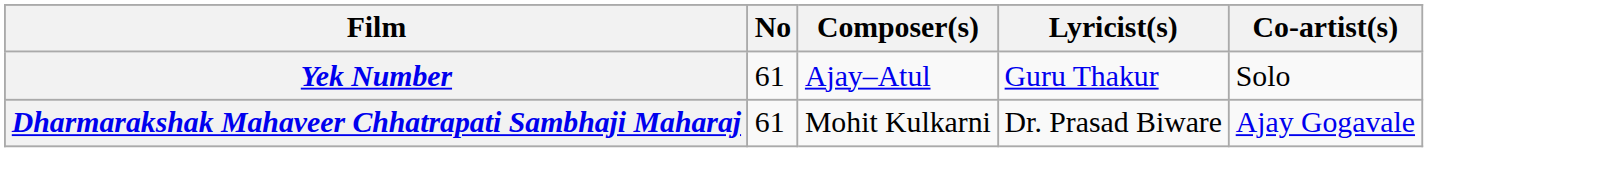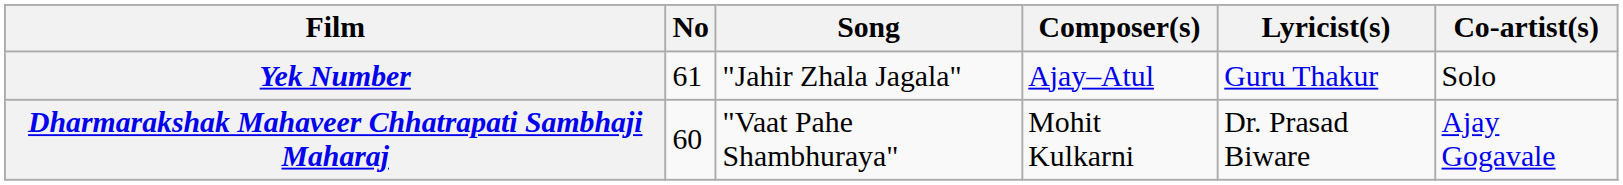+ column: Song | "Jahir Zhala Jagala" | "Vaat Pahe Shambhuraya"
Dharmarakshak Mahaveer Chhatrapati Sambhaji Maharaj | No: 61 -> 60
